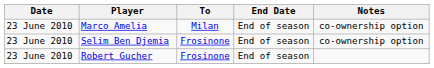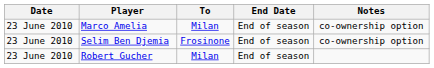Robert Gucher | To: Frosinone -> Milan
